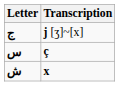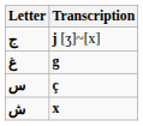+ row: غ | g
